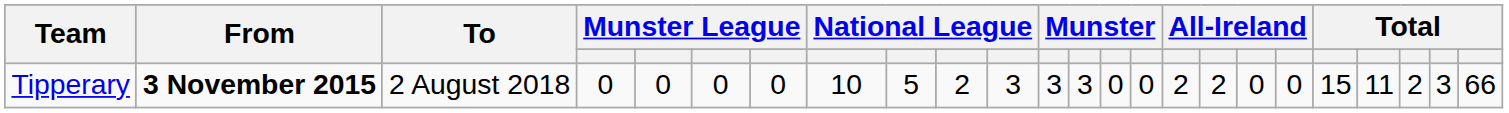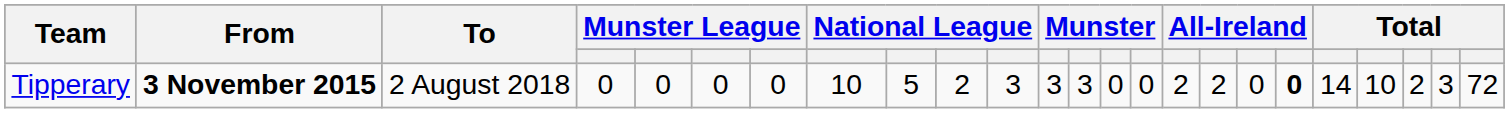Tipperary | column 19: normal -> bold
Tipperary | column 20: 15 -> 14
Tipperary | column 21: 11 -> 10
Tipperary | column 24: 66 -> 72
